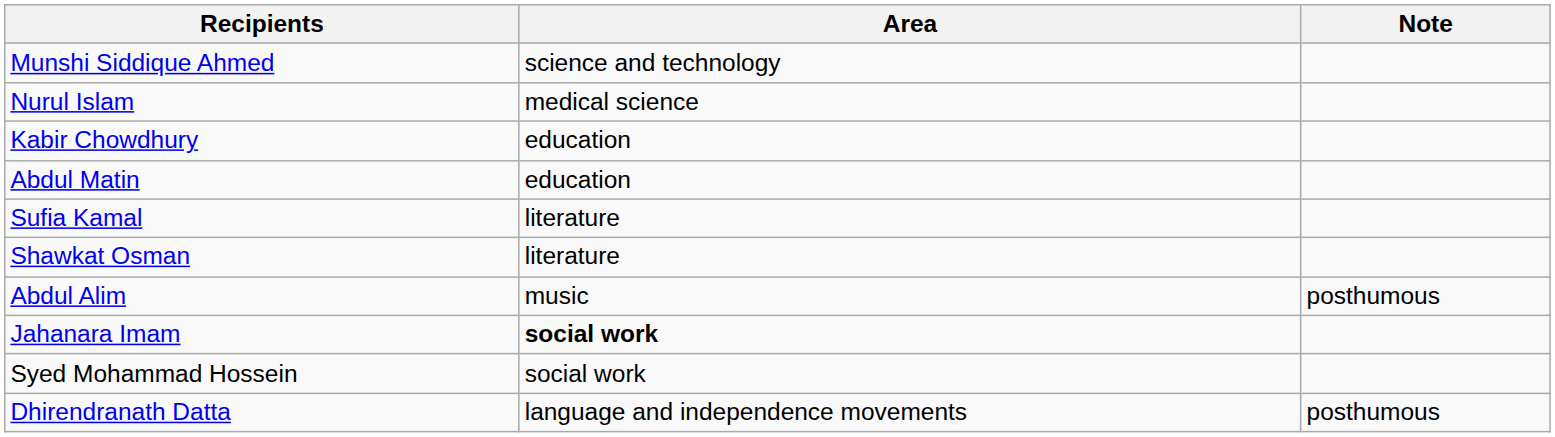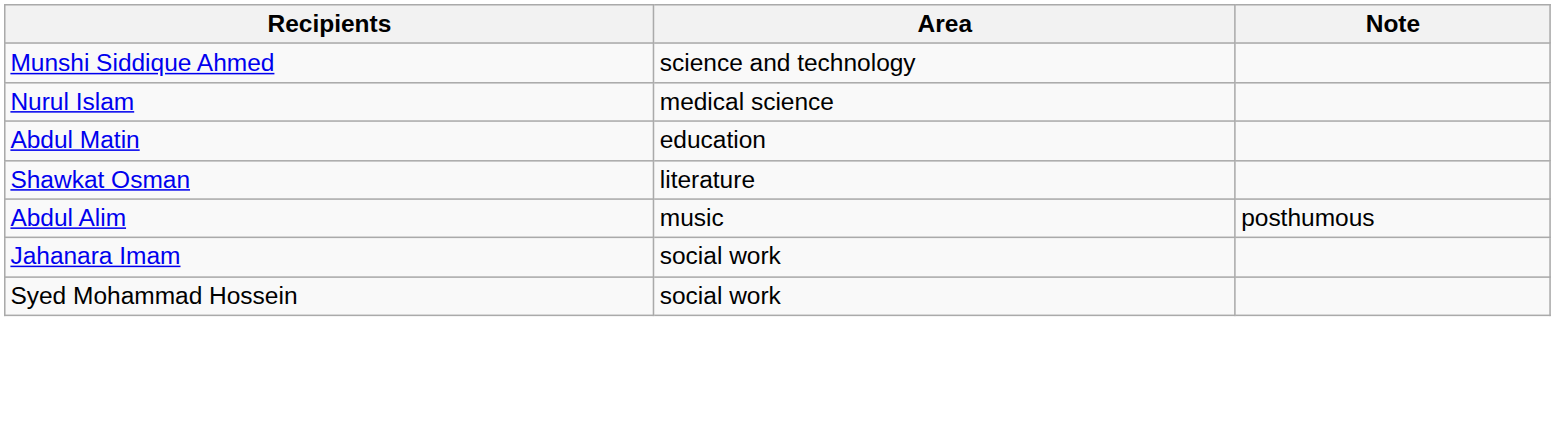- row: Kabir Chowdhury | education
- row: Sufia Kamal | literature
Jahanara Imam | Area: bold -> normal
- row: Dhirendranath Datta | language and independence movements | posthumous
